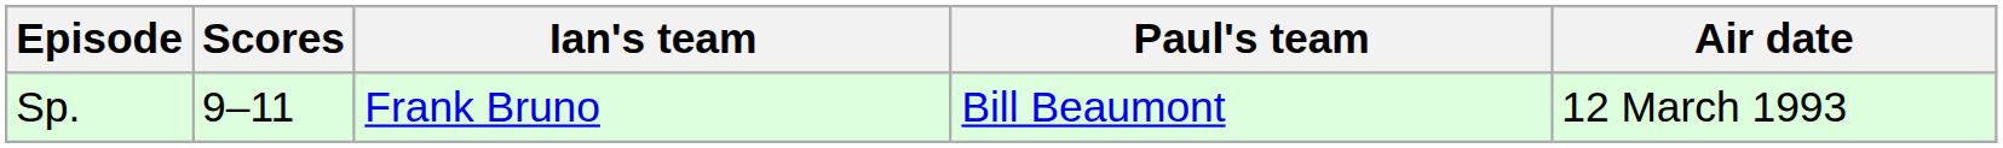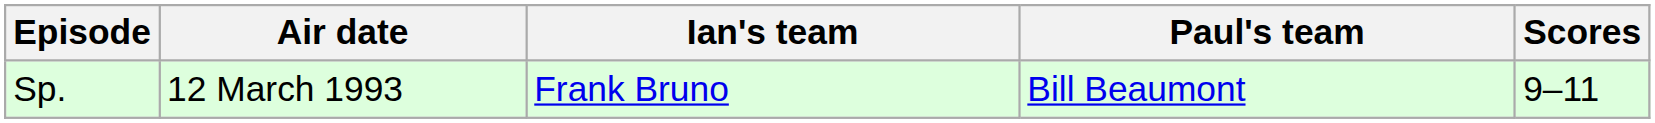columns swapped: Air date <-> Scores
